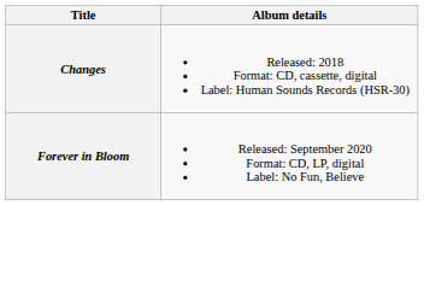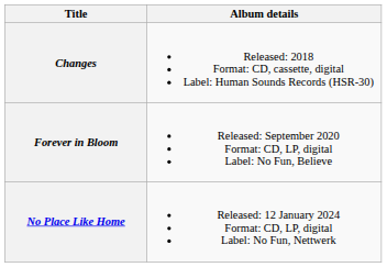+ row: No Place Like Home | Released: 12 January 2024 Format: CD, LP, digital Label: No Fun, Nettwerk
